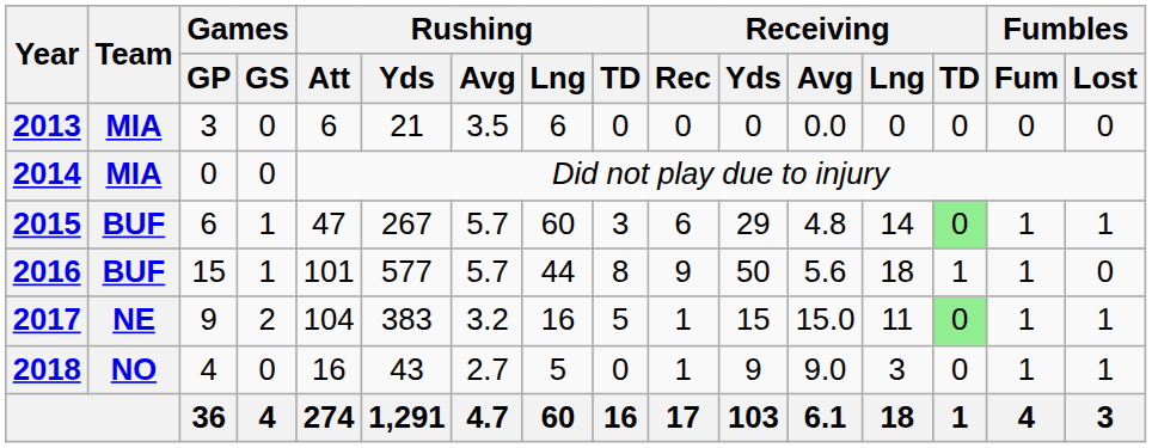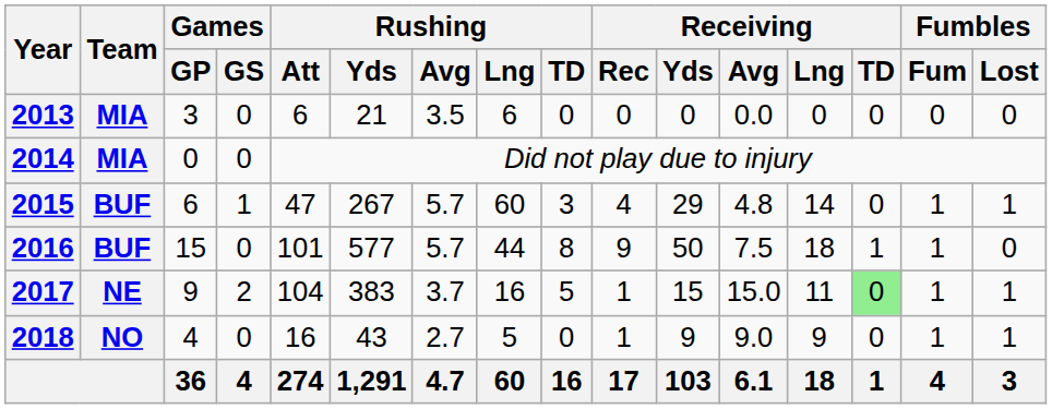2015 | Receiving / Rec: 6 -> 4
2015 | Receiving / TD: lightgreen background -> no background
2016 | Games / GS: 1 -> 0
2016 | Receiving / Avg: 5.6 -> 7.5
2017 | Rushing / Avg: 3.2 -> 3.7
2018 | Receiving / Lng: 3 -> 9
